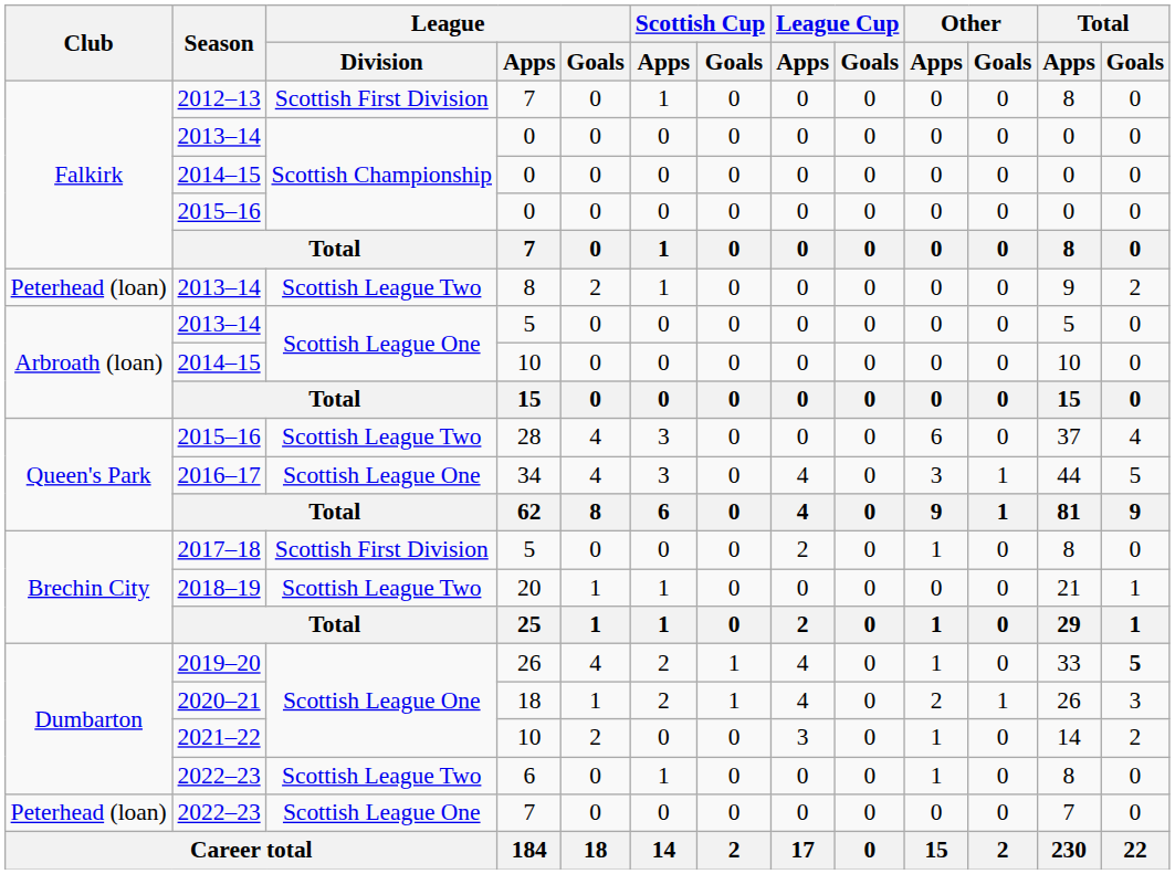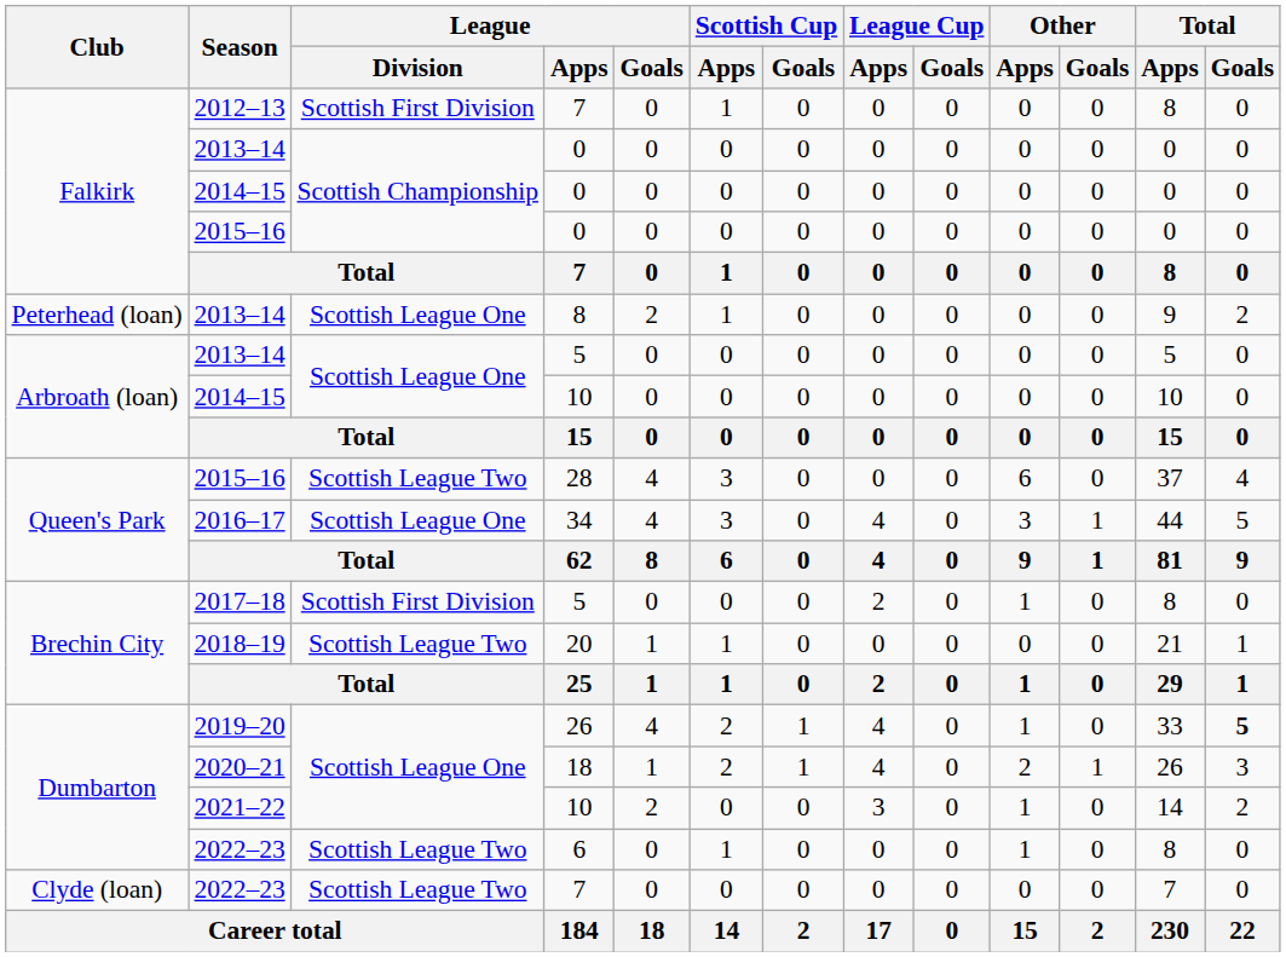2013–14 / 8 | League / Division: Scottish League Two -> Scottish League One
2022–23 / 7 | Club: Peterhead (loan) -> Clyde (loan)
2022–23 / 7 | League / Division: Scottish League One -> Scottish League Two
